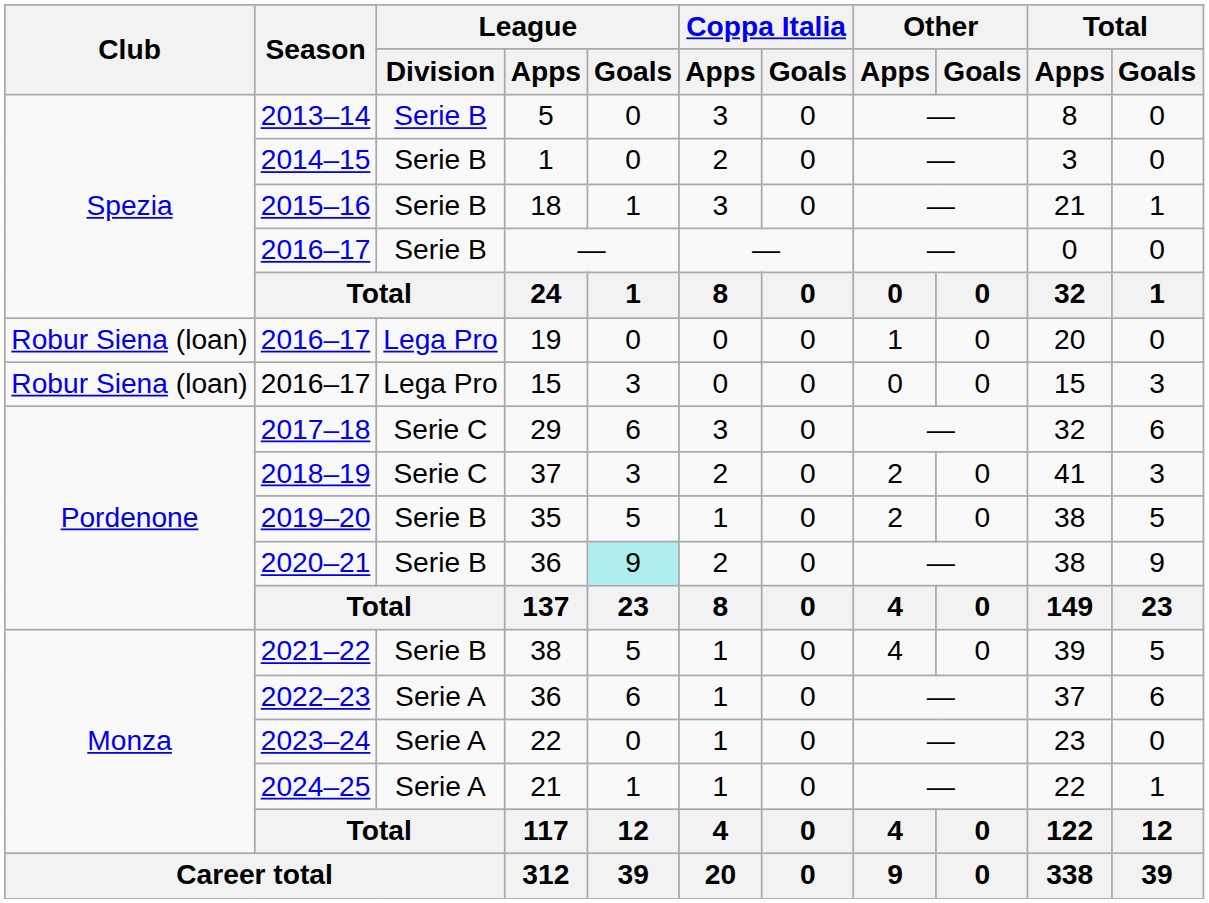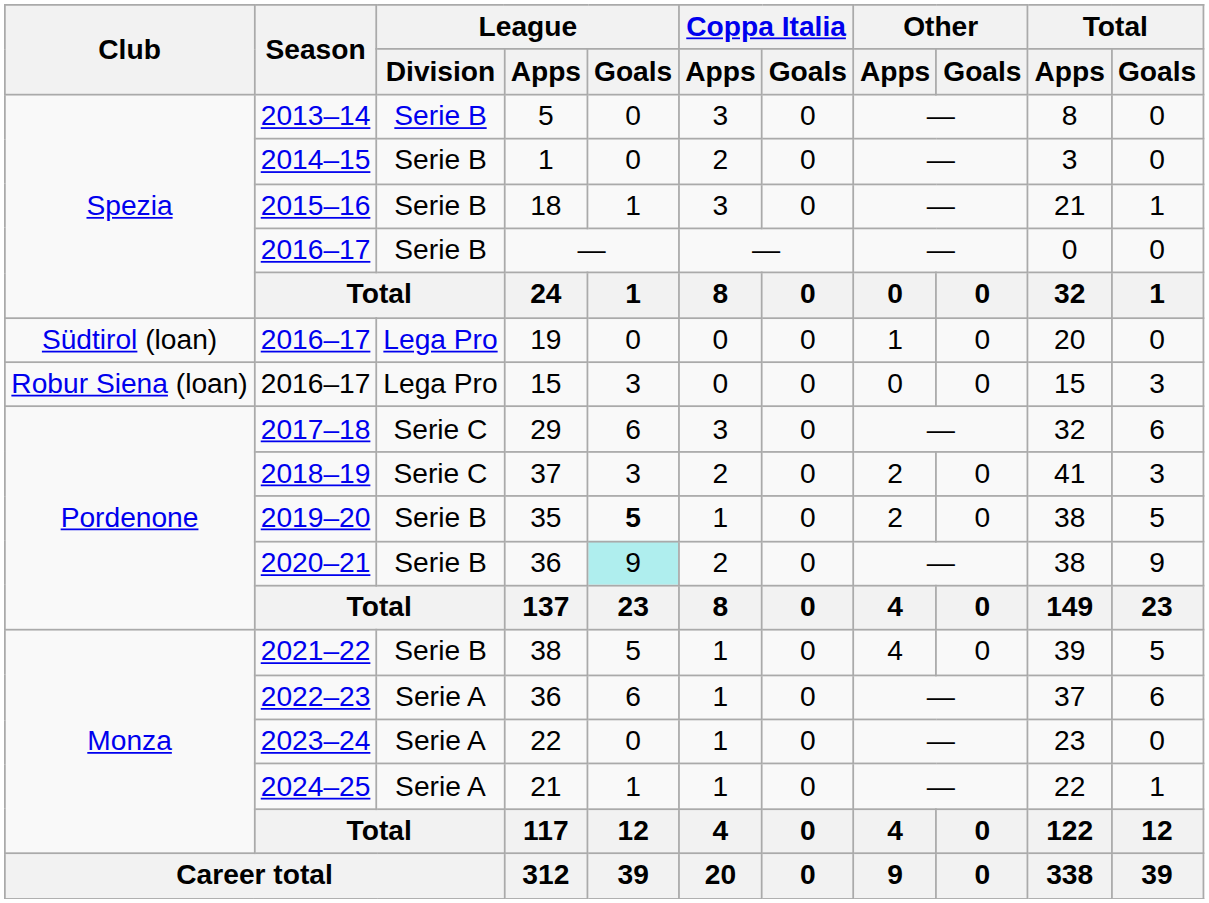19 | Club: Robur Siena (loan) -> Südtirol (loan)
35 | League / Goals: normal -> bold
